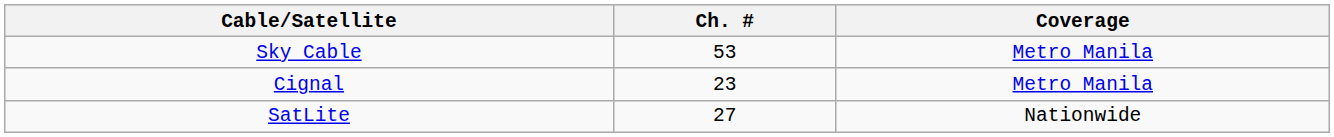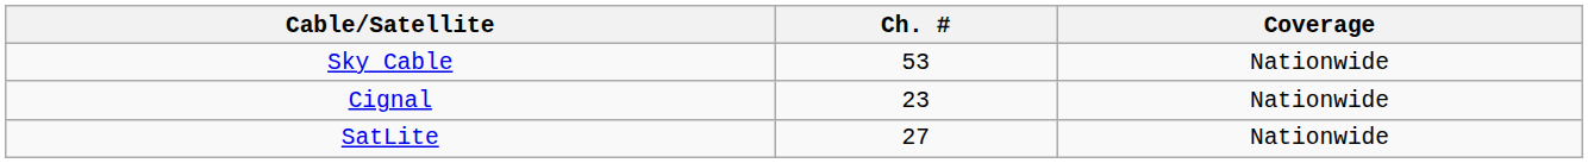Sky Cable | Coverage: Metro Manila -> Nationwide
Cignal | Coverage: Metro Manila -> Nationwide
